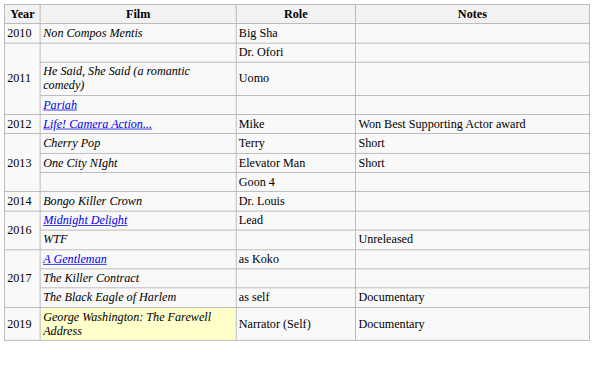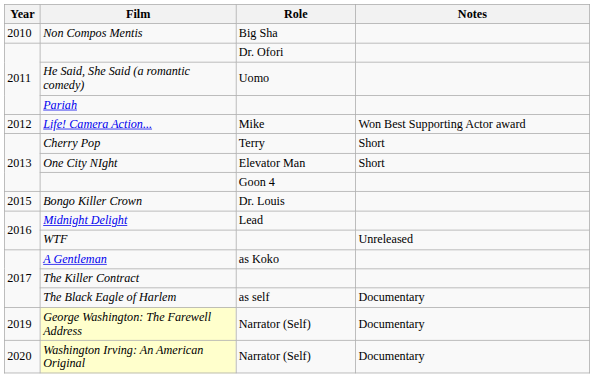Bongo Killer Crown | Year: 2014 -> 2015
+ row: 2020 | Washington Irving: An American Original | Narrator (Self) | Documentary
